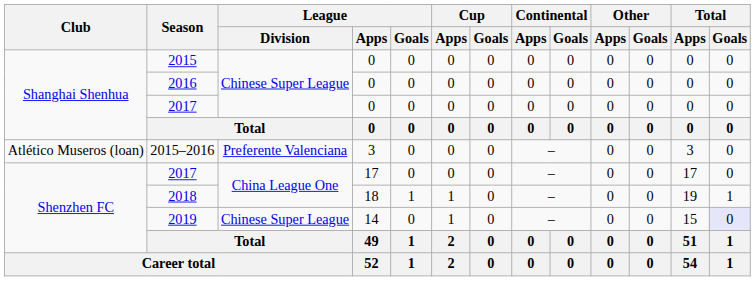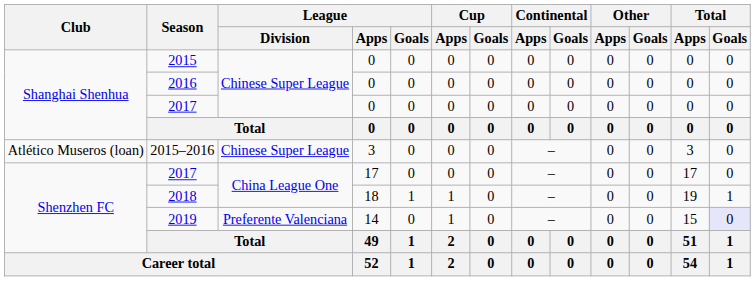2015–2016 | League / Division: Preferente Valenciana -> Chinese Super League
2019 | League / Division: Chinese Super League -> Preferente Valenciana
